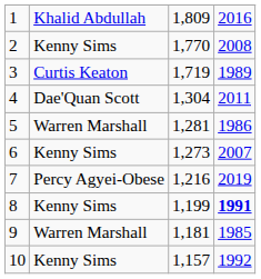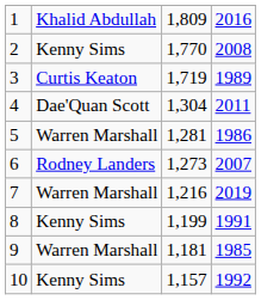6 | column 2: Kenny Sims -> Rodney Landers
7 | column 2: Percy Agyei-Obese -> Warren Marshall
8 | column 4: bold -> normal
